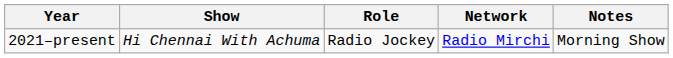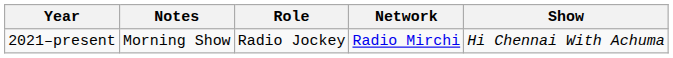columns swapped: Show <-> Notes
